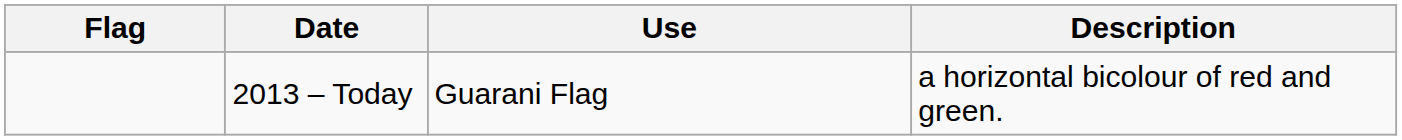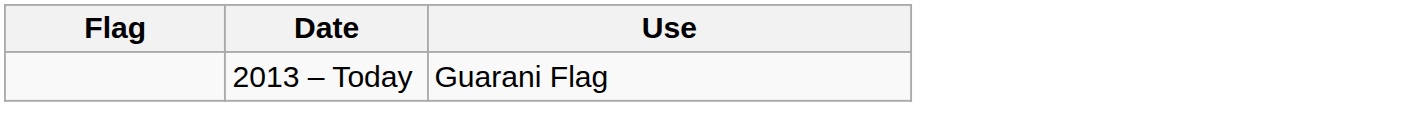- column: Description | a horizontal bicolour of red and green.
